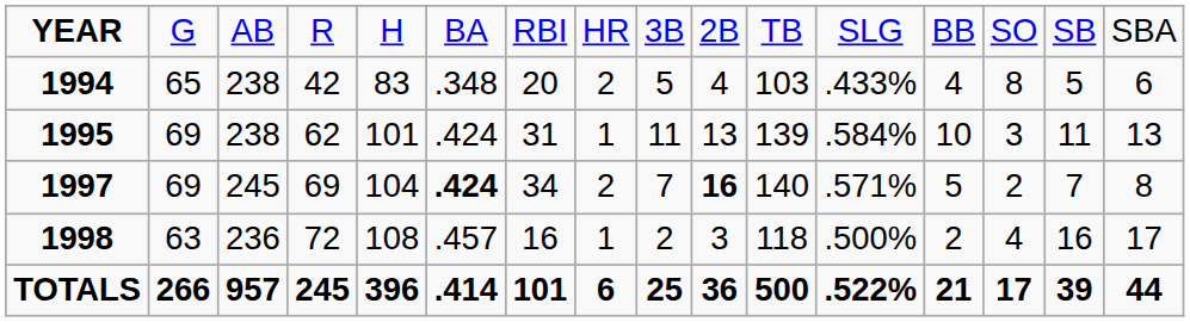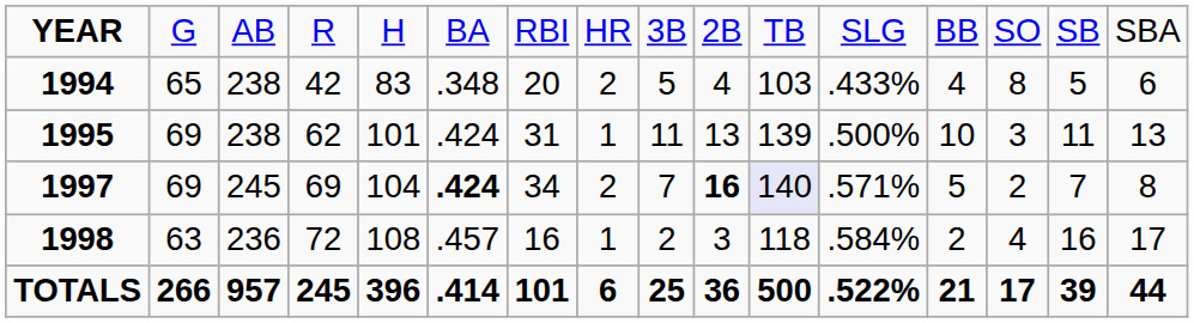1995 | column 12: .584% -> .500%
1997 | column 11: no background -> lavender background
1998 | column 12: .500% -> .584%
